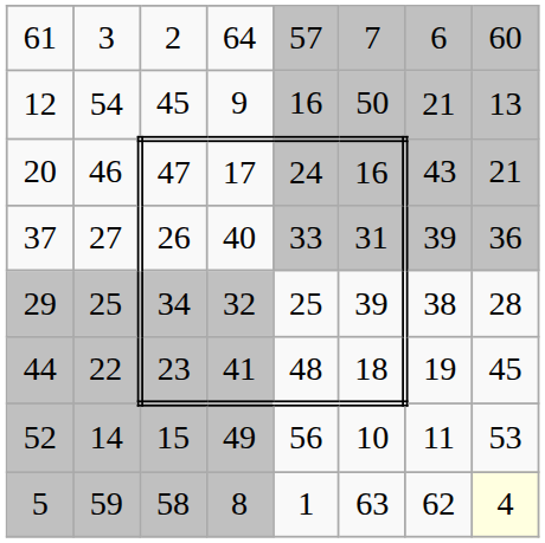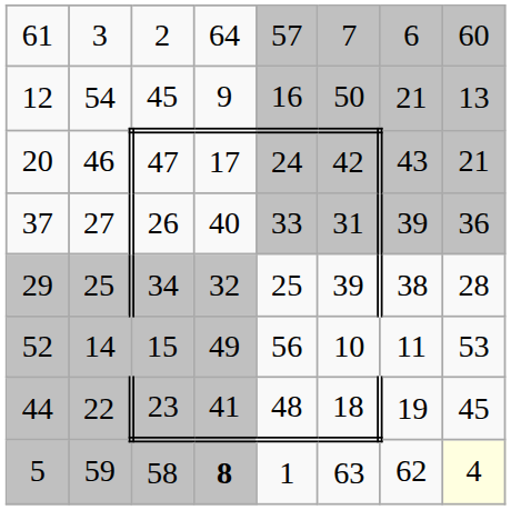20 | column 6: 16 -> 42
rows swapped: 44 <-> 52
5 | column 4: normal -> bold
